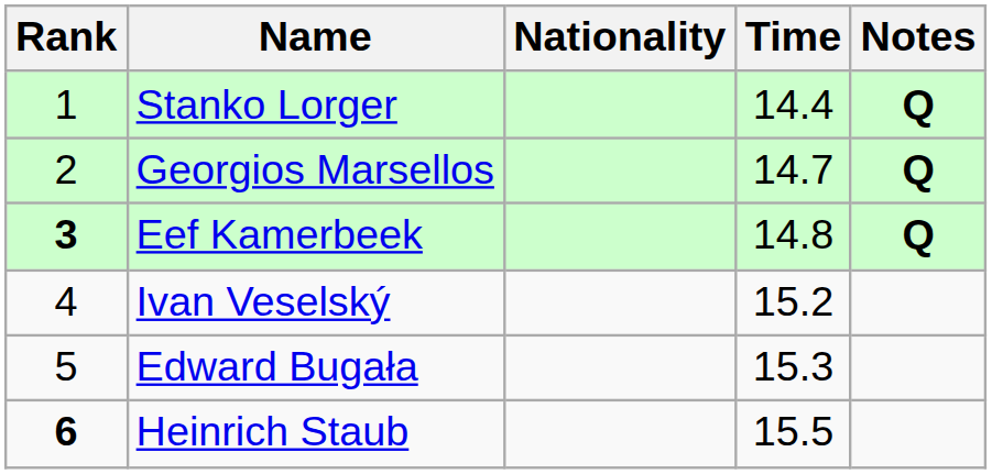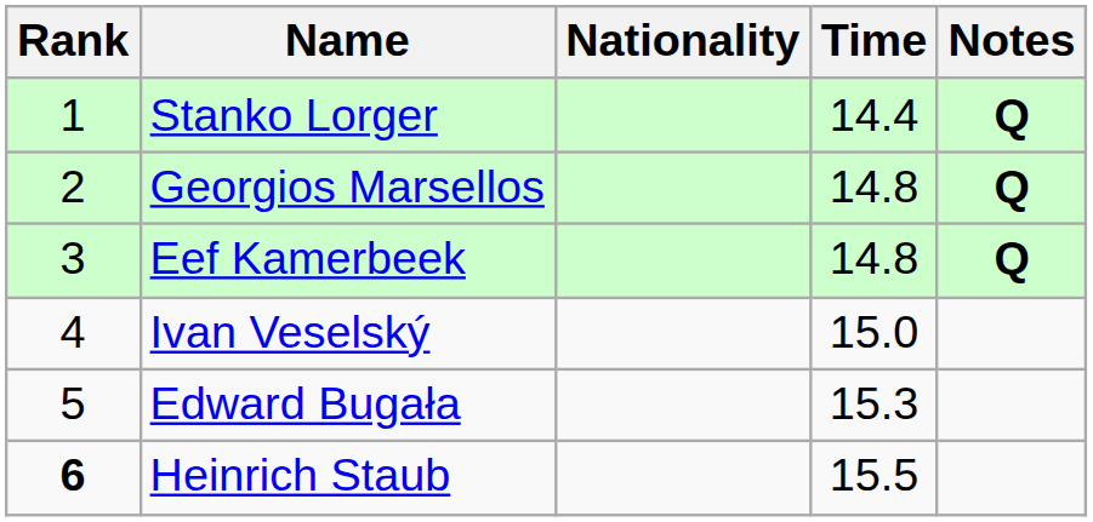Georgios Marsellos | Time: 14.7 -> 14.8
Eef Kamerbeek | Rank: bold -> normal
Ivan Veselský | Time: 15.2 -> 15.0
